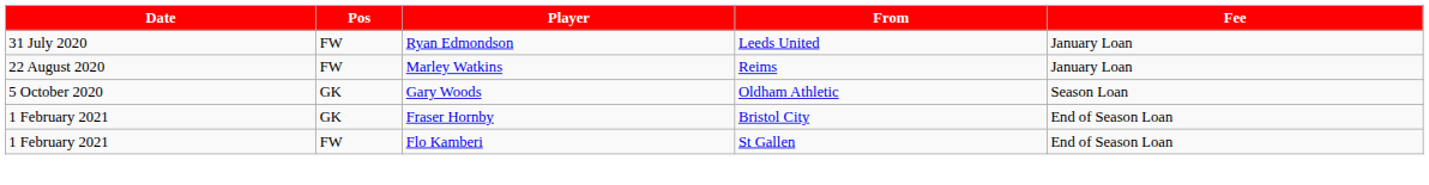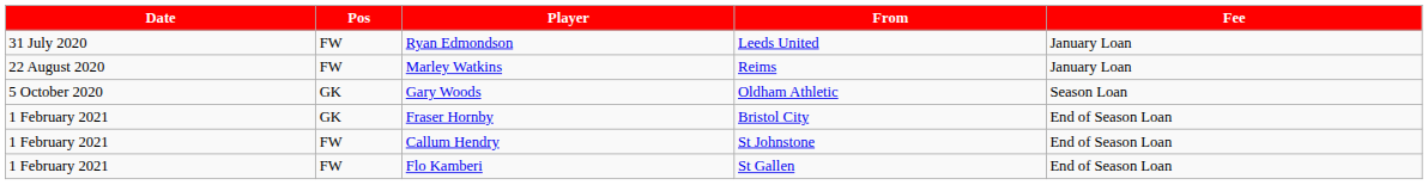+ row: 1 February 2021 | FW | Callum Hendry | St Johnstone | End of Season Loan
